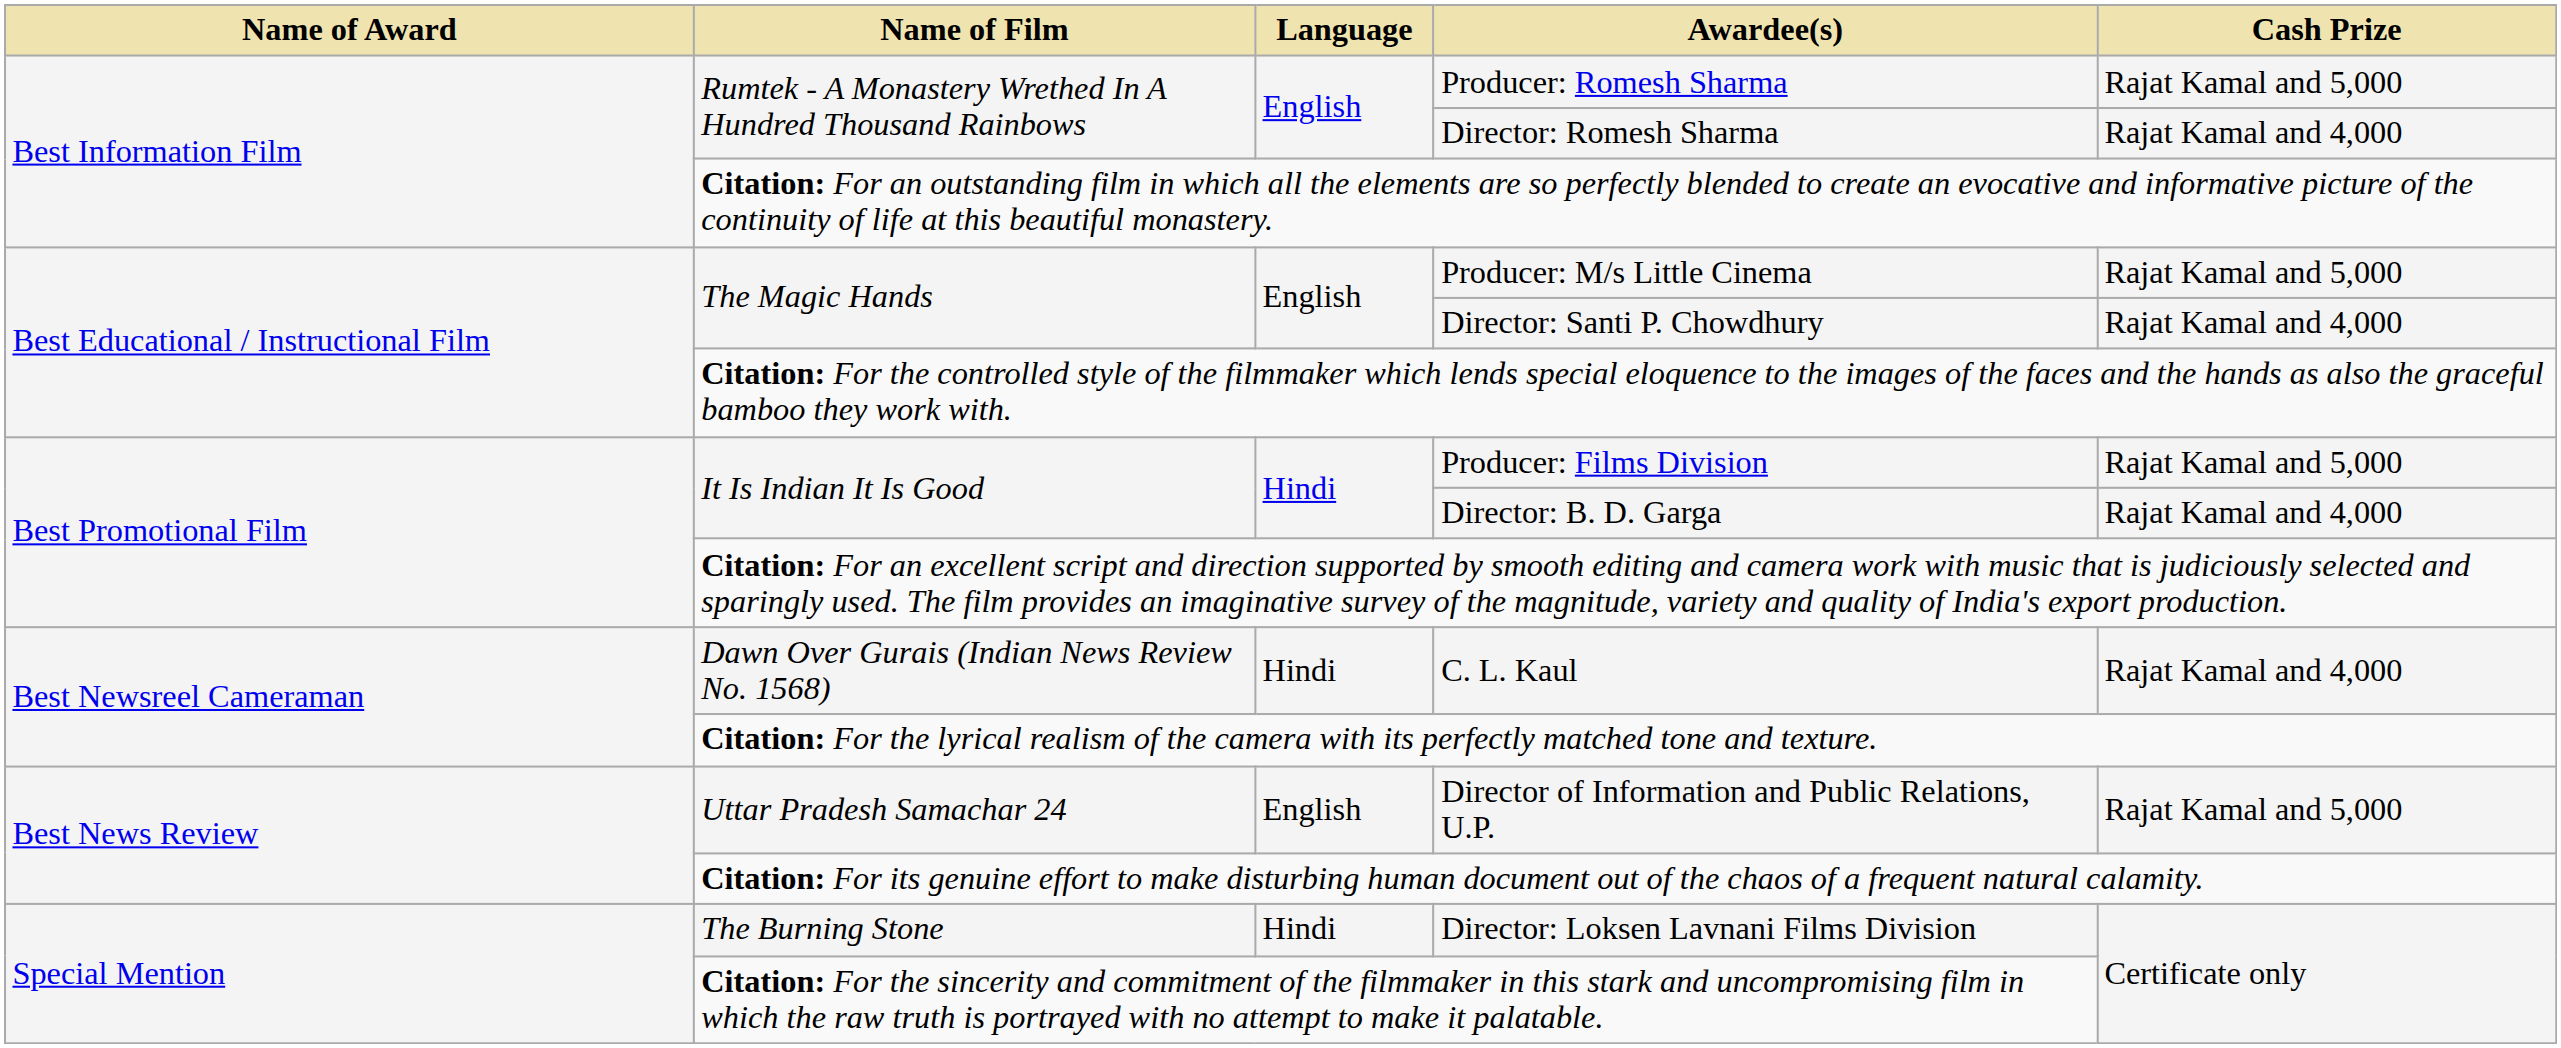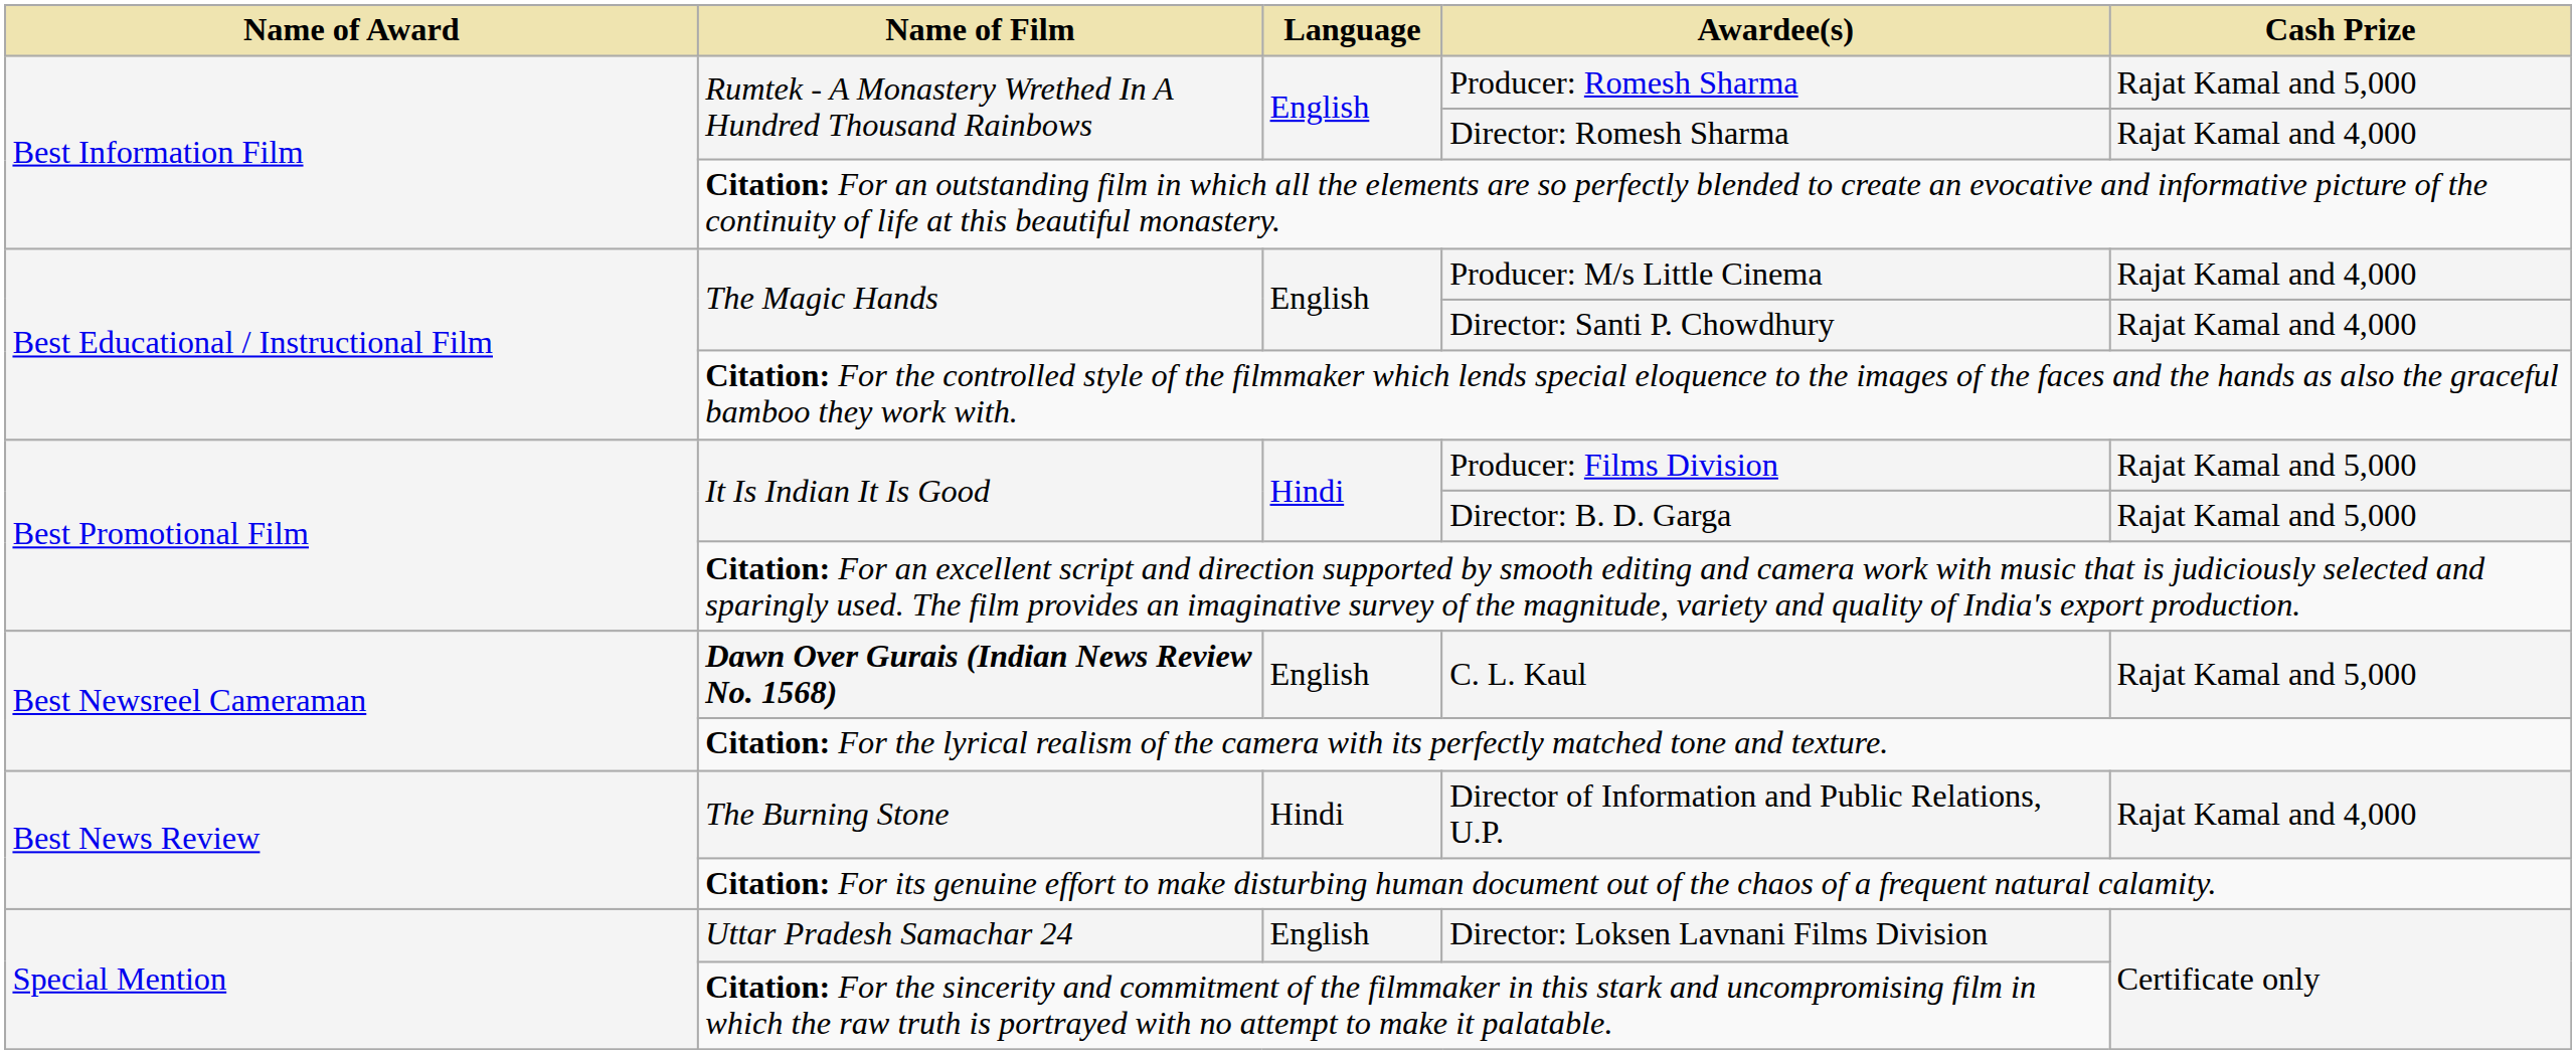Producer: M/s Little Cinema | Cash Prize: Rajat Kamal and 5,000 -> Rajat Kamal and 4,000
Director: B. D. Garga | Cash Prize: Rajat Kamal and 4,000 -> Rajat Kamal and 5,000
C. L. Kaul | Name of Film: normal -> bold
C. L. Kaul | Language: Hindi -> English
C. L. Kaul | Cash Prize: Rajat Kamal and 4,000 -> Rajat Kamal and 5,000
Director of Information and Public Relations, U.P. | Name of Film: Uttar Pradesh Samachar 24 -> The Burning Stone
Director of Information and Public Relations, U.P. | Language: English -> Hindi
Director of Information and Public Relations, U.P. | Cash Prize: Rajat Kamal and 5,000 -> Rajat Kamal and 4,000
Director: Loksen Lavnani Films Division | Name of Film: The Burning Stone -> Uttar Pradesh Samachar 24
Director: Loksen Lavnani Films Division | Language: Hindi -> English
